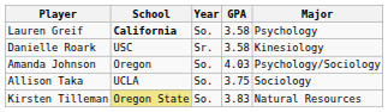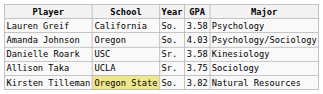Lauren Greif | School: bold -> normal
rows swapped: Amanda Johnson <-> Danielle Roark
Allison Taka | Year: So. -> Sr.
Kirsten Tilleman | GPA: 3.83 -> 3.82
